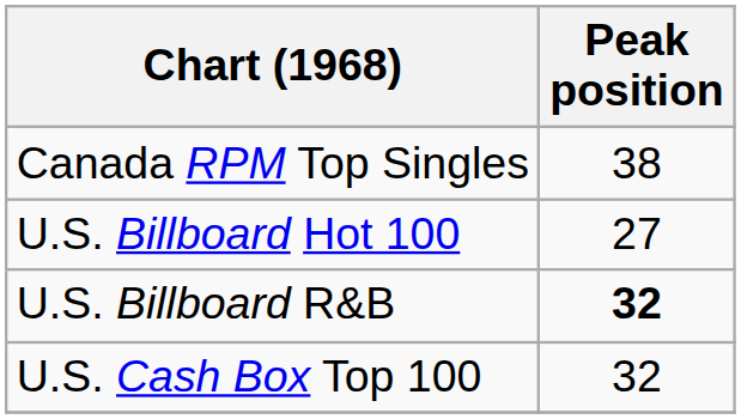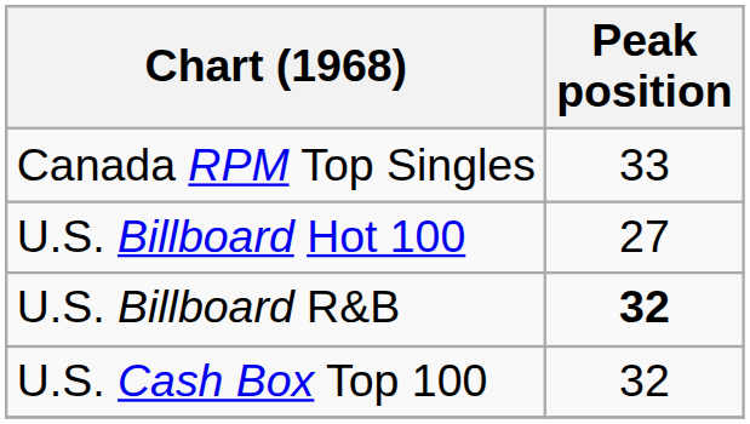Canada RPM Top Singles | Peak position: 38 -> 33
